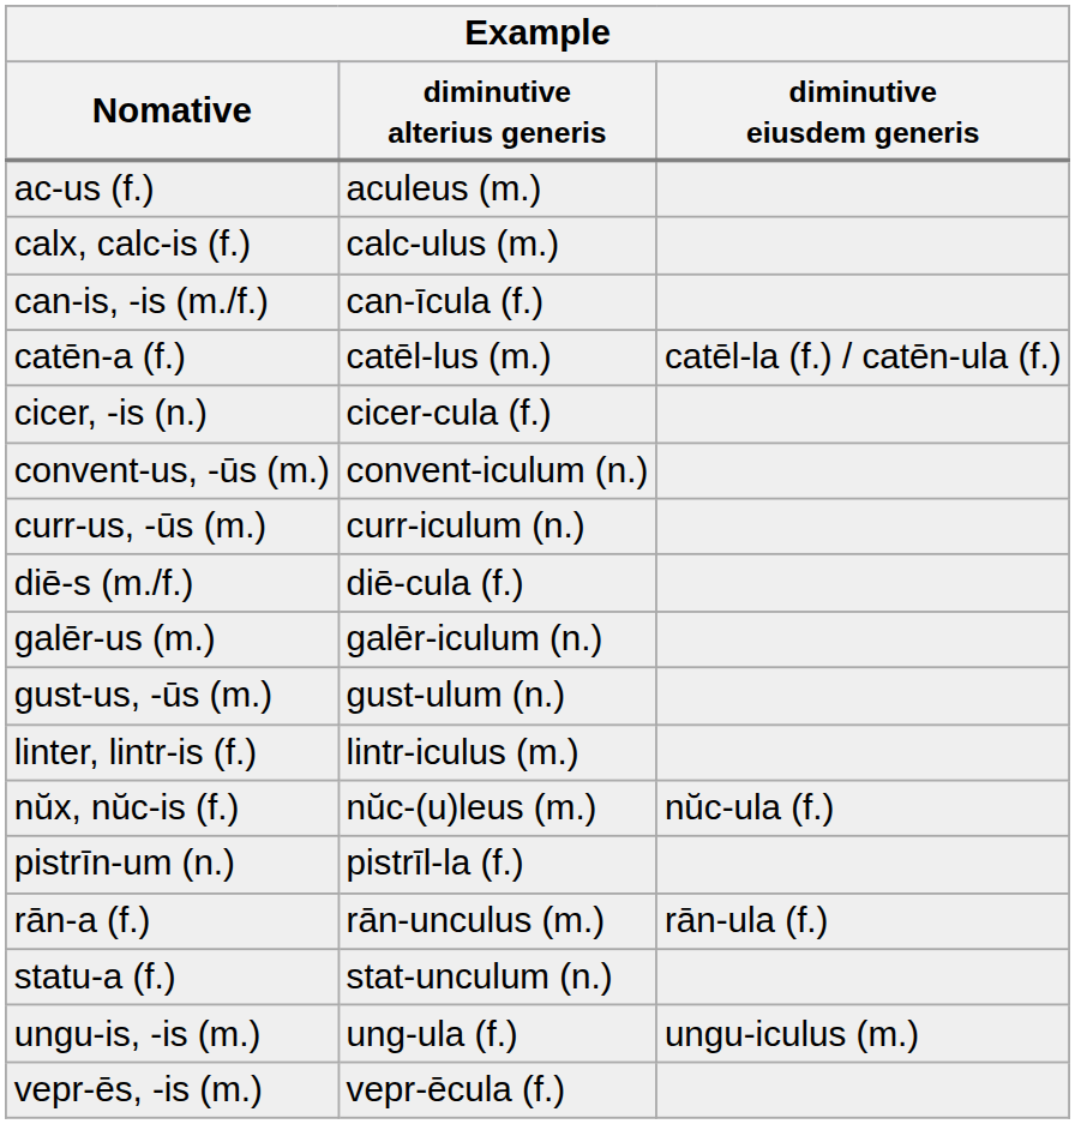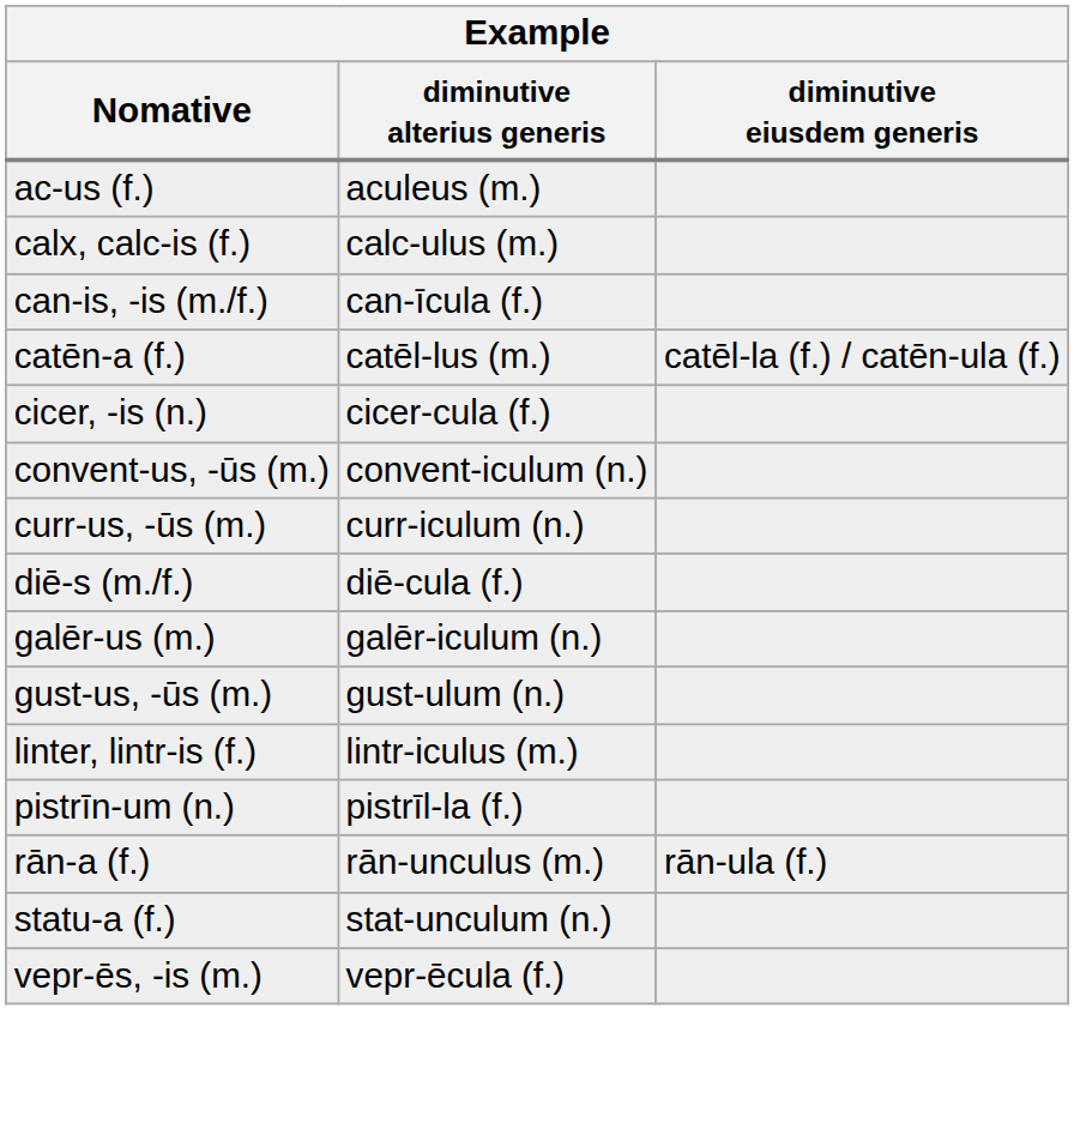- row: nŭx, nŭc-is (f.) | nŭc-(u)leus (m.) | nŭc-ula (f.)
- row: ungu-is, -is (m.) | ung-ula (f.) | ungu-iculus (m.)
